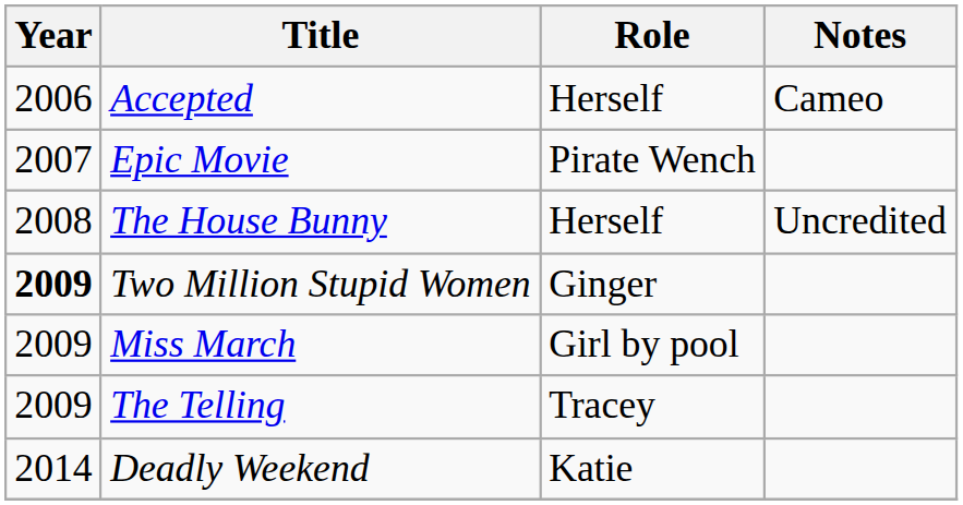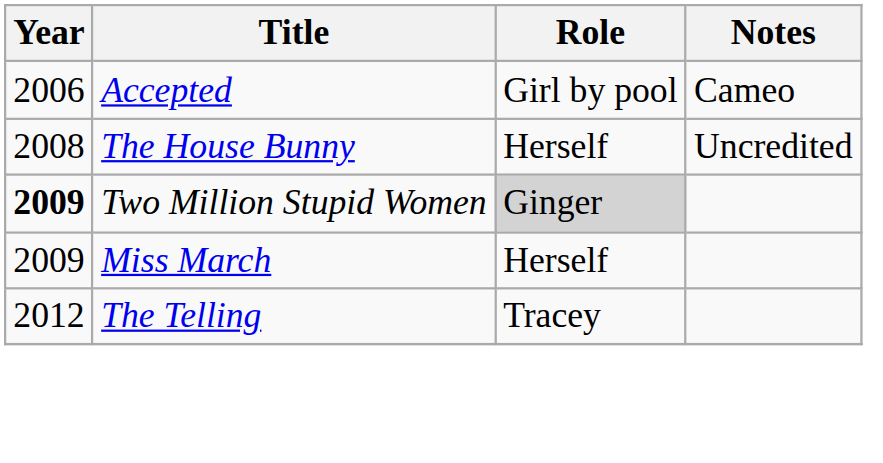Accepted | Role: Herself -> Girl by pool
- row: 2007 | Epic Movie | Pirate Wench
Two Million Stupid Women | Role: no background -> lightgrey background
Miss March | Role: Girl by pool -> Herself
The Telling | Year: 2009 -> 2012
- row: 2014 | Deadly Weekend | Katie
